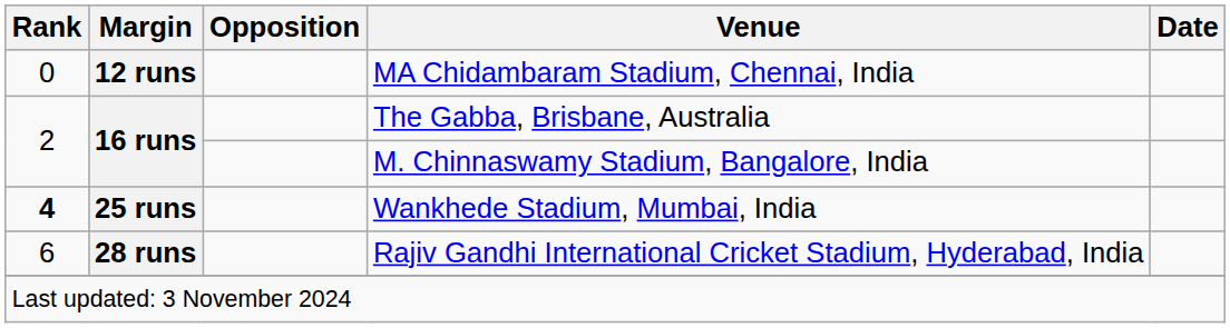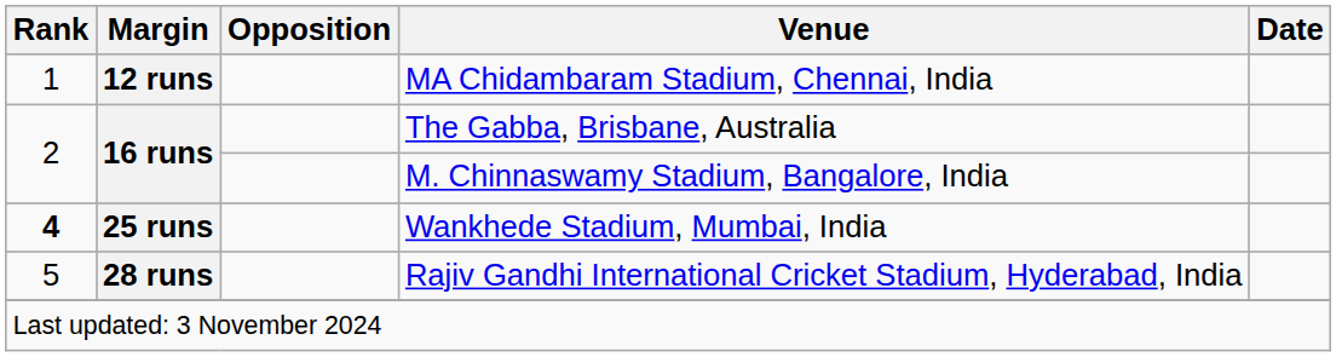MA Chidambaram Stadium, Chennai, India | Rank: 0 -> 1
Rajiv Gandhi International Cricket Stadium, Hyderabad, India | Rank: 6 -> 5
